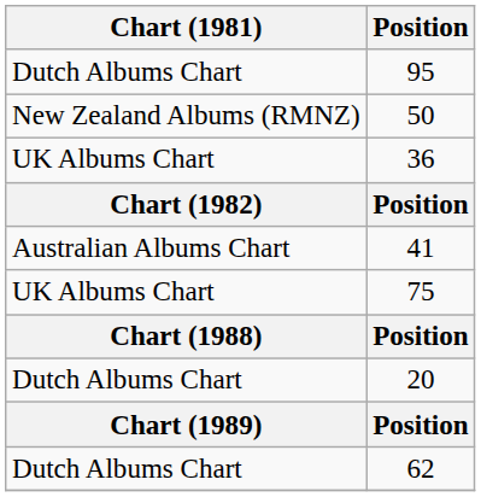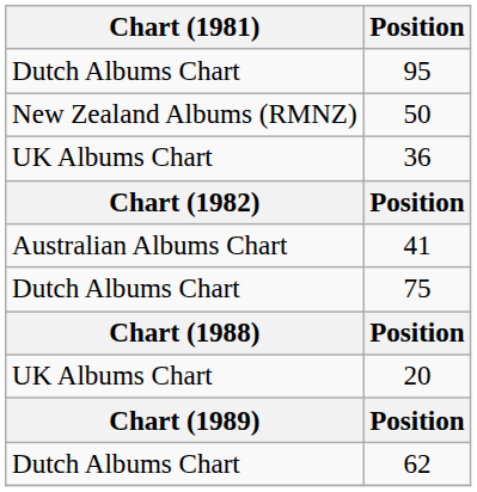75 | Chart (1981): UK Albums Chart -> Dutch Albums Chart
20 | Chart (1981): Dutch Albums Chart -> UK Albums Chart
